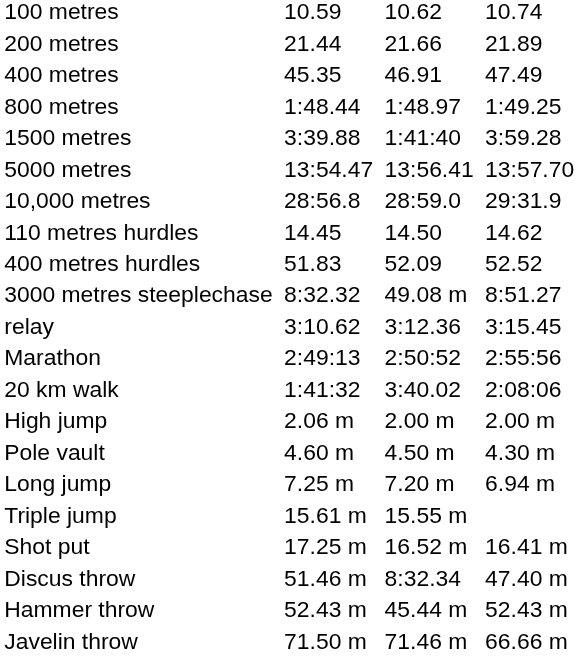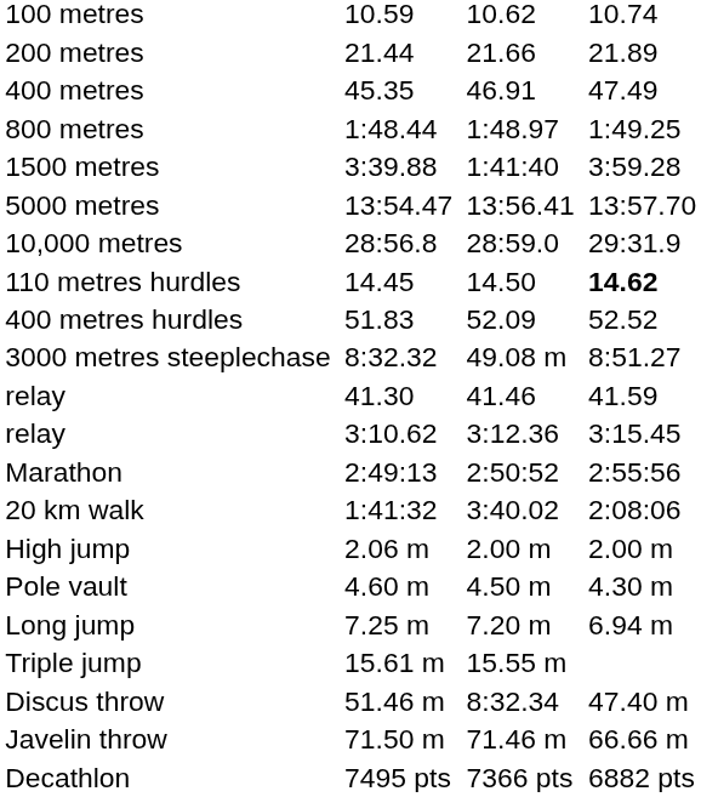110 metres hurdles | column 7: normal -> bold
+ row: relay | 41.30 | 41.46 | 41.59
- row: Shot put | 17.25 m | 16.52 m | 16.41 m
- row: Hammer throw | 52.43 m | 45.44 m | 52.43 m
+ row: Decathlon | 7495 pts | 7366 pts | 6882 pts
